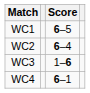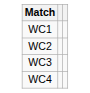- column: Score | 6–5 | 6–4 | 1–6 | 6–1
